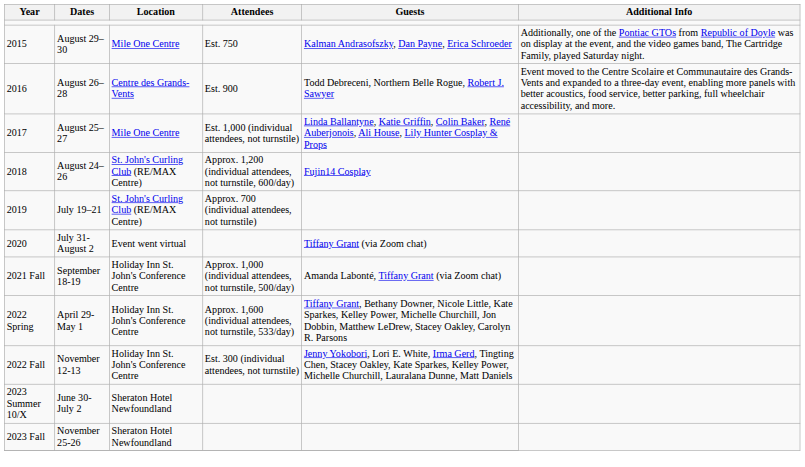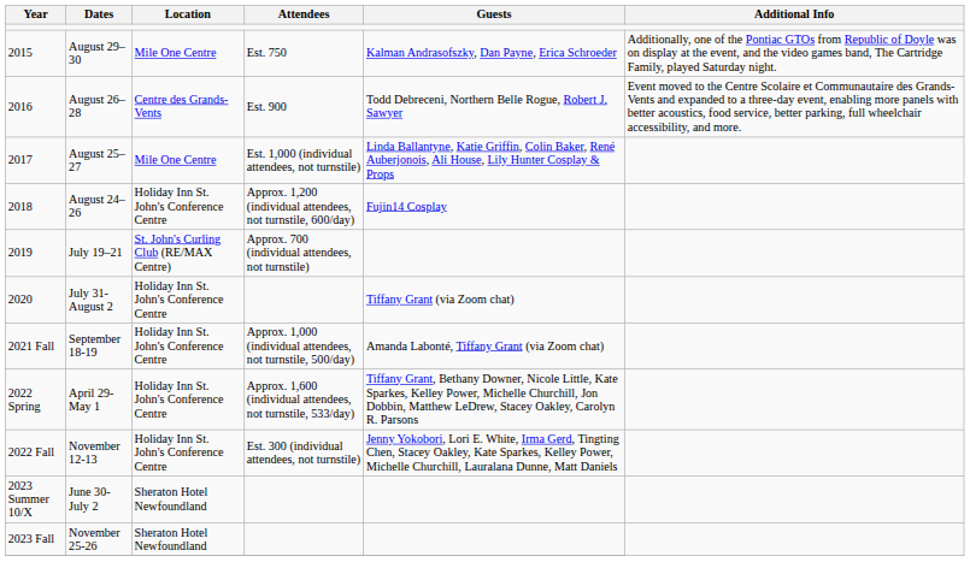August 24–26 | Location: St. John's Curling Club (RE/MAX Centre) -> Holiday Inn St. John's Conference Centre
July 31-August 2 | Location: Event went virtual -> Holiday Inn St. John's Conference Centre
